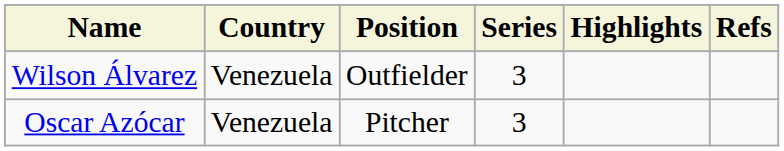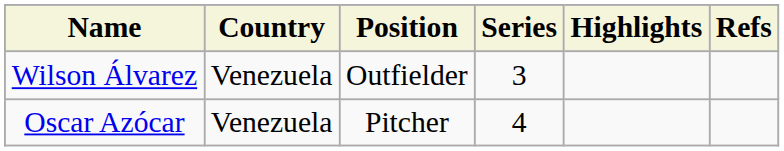Oscar Azócar | Series: 3 -> 4
